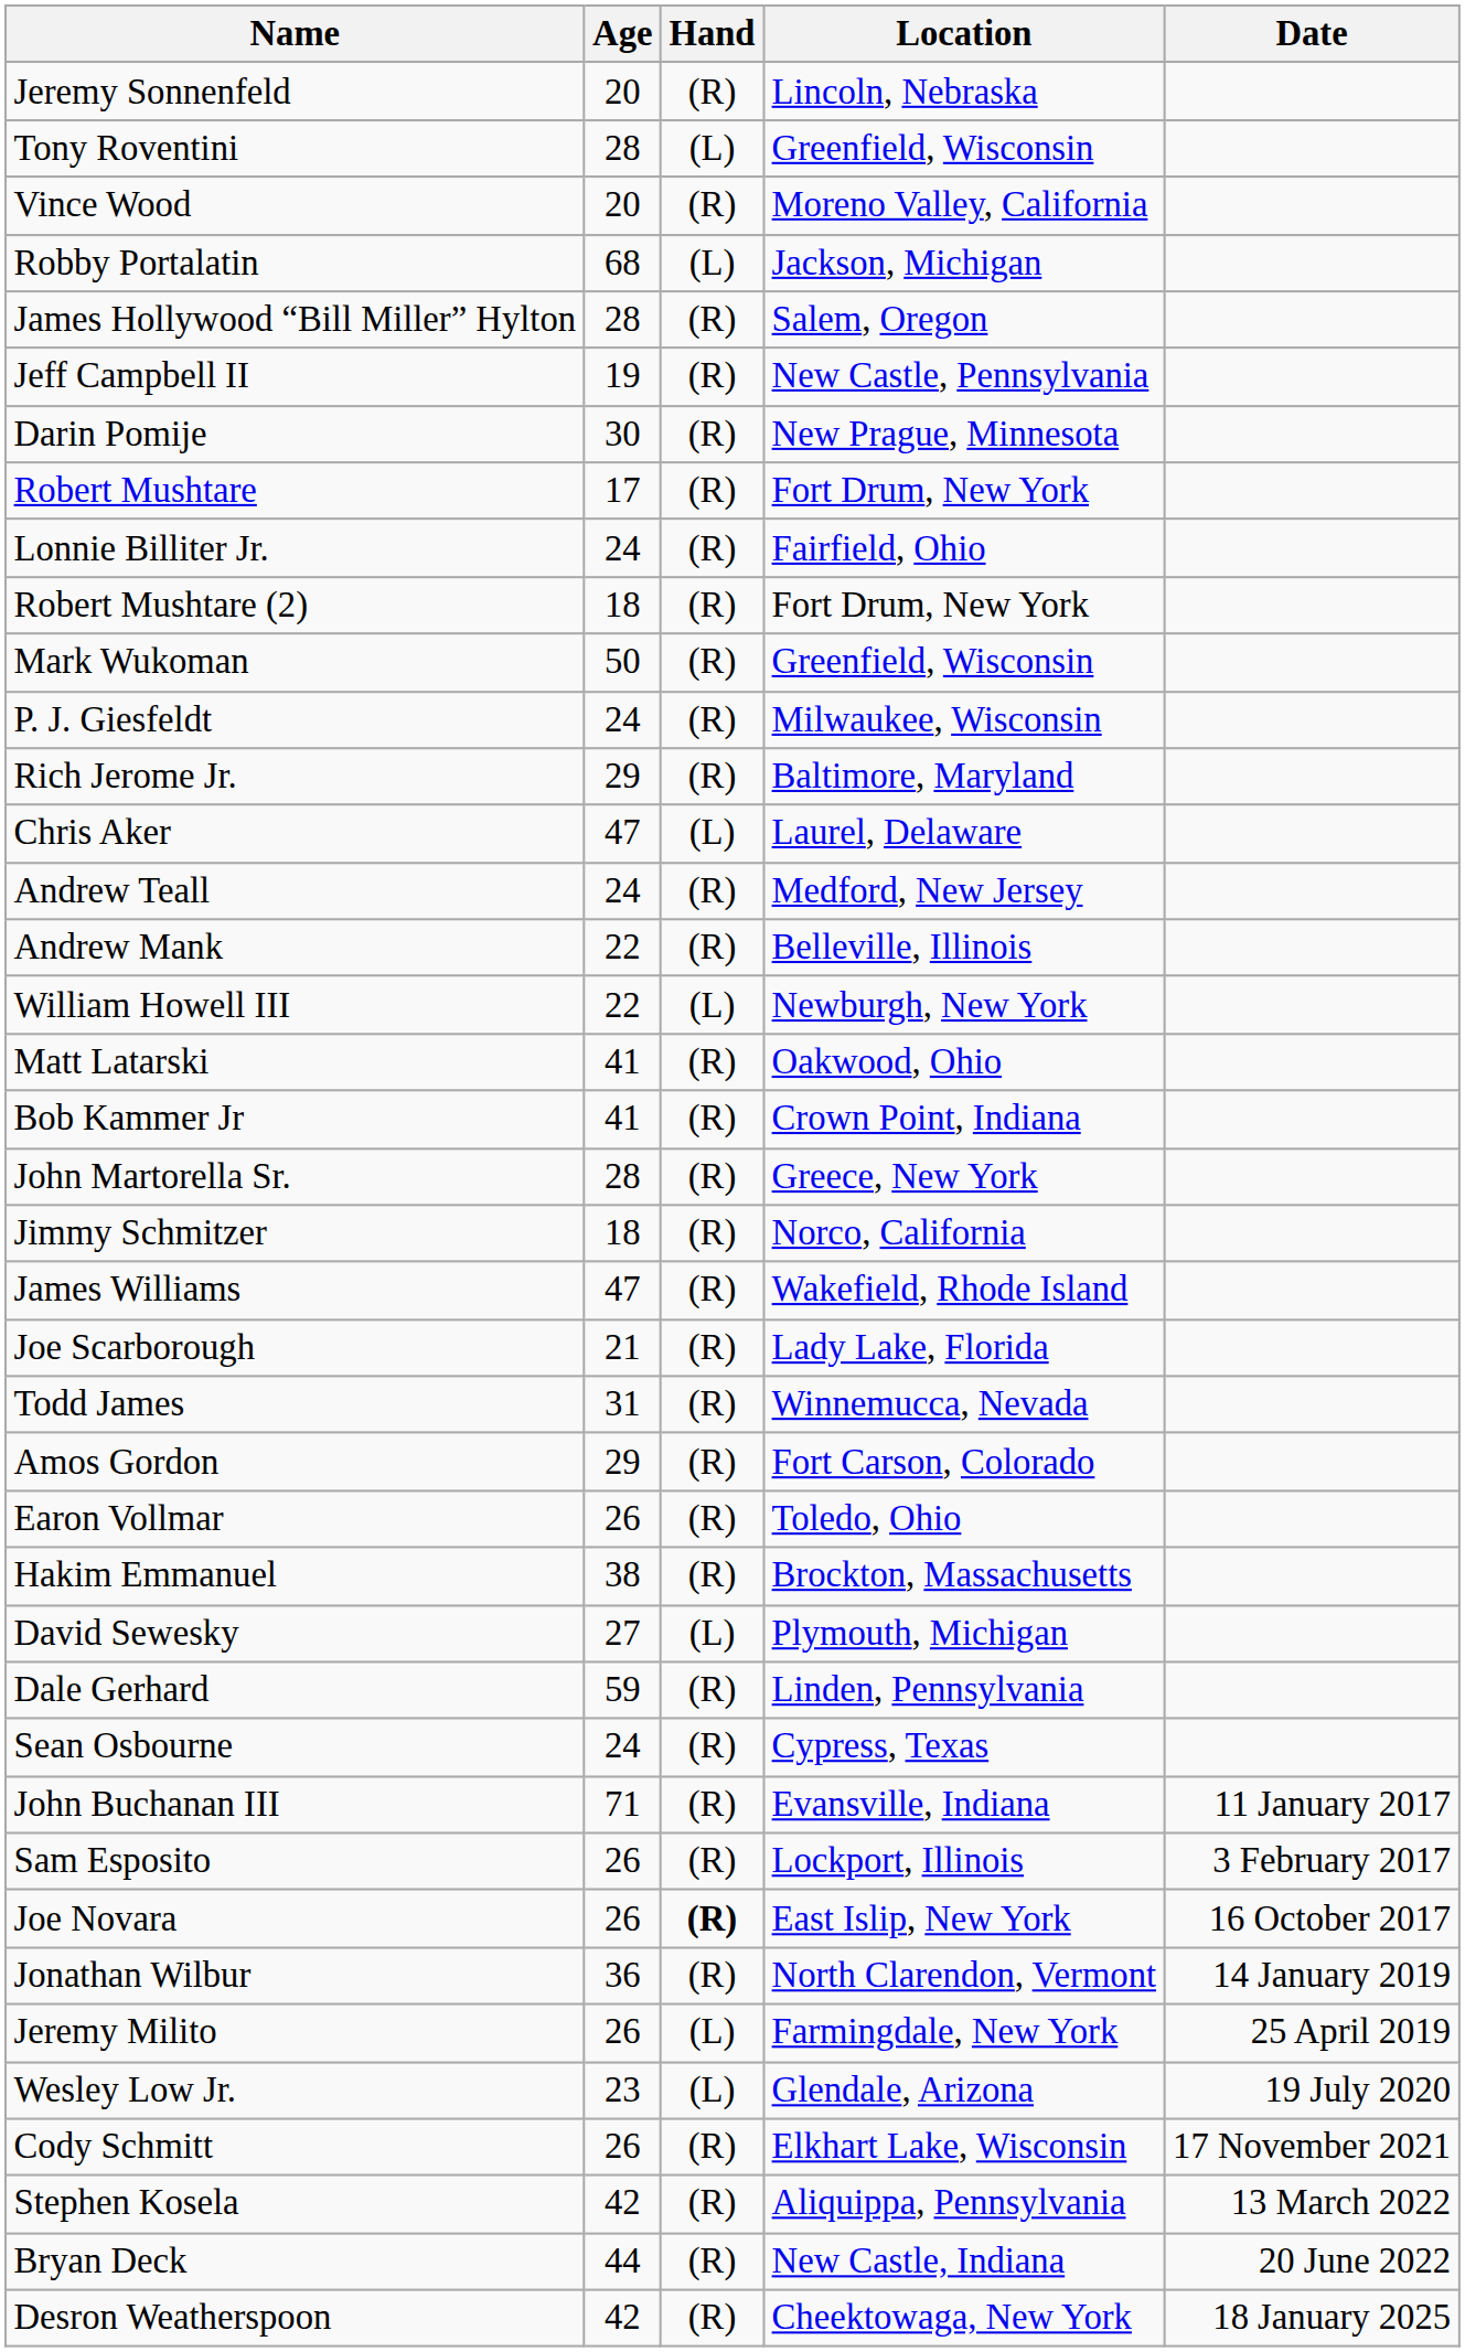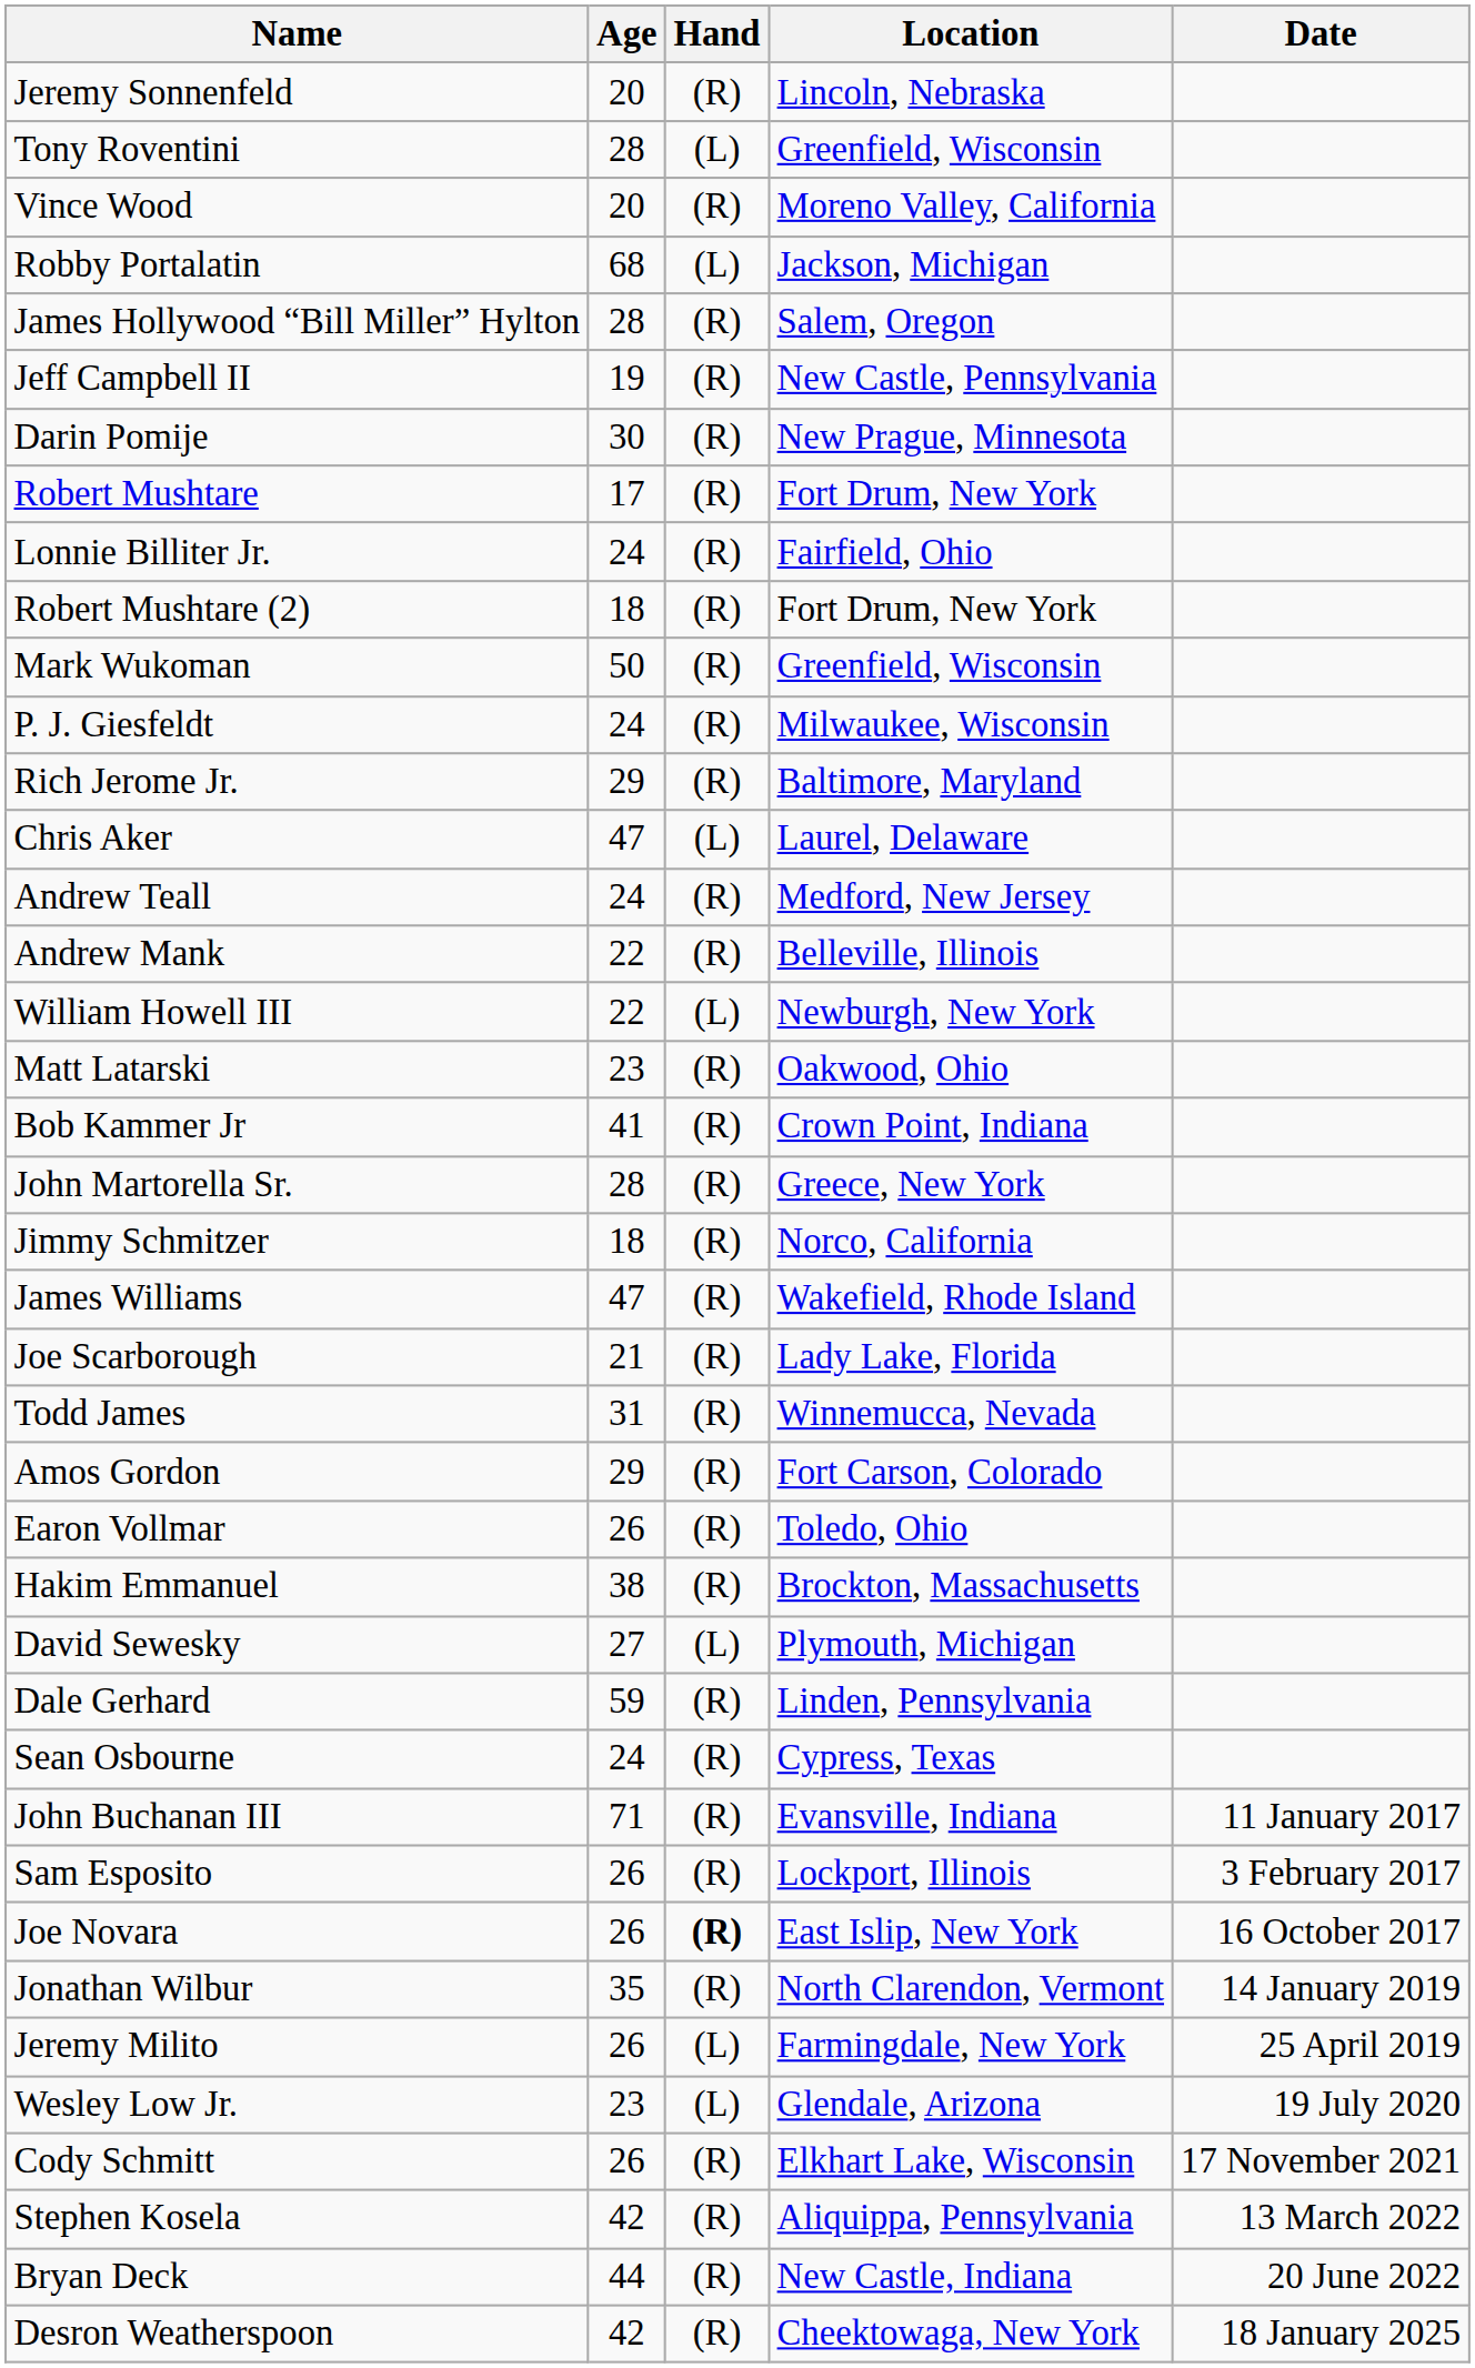Matt Latarski | Age: 41 -> 23
Jonathan Wilbur | Age: 36 -> 35
